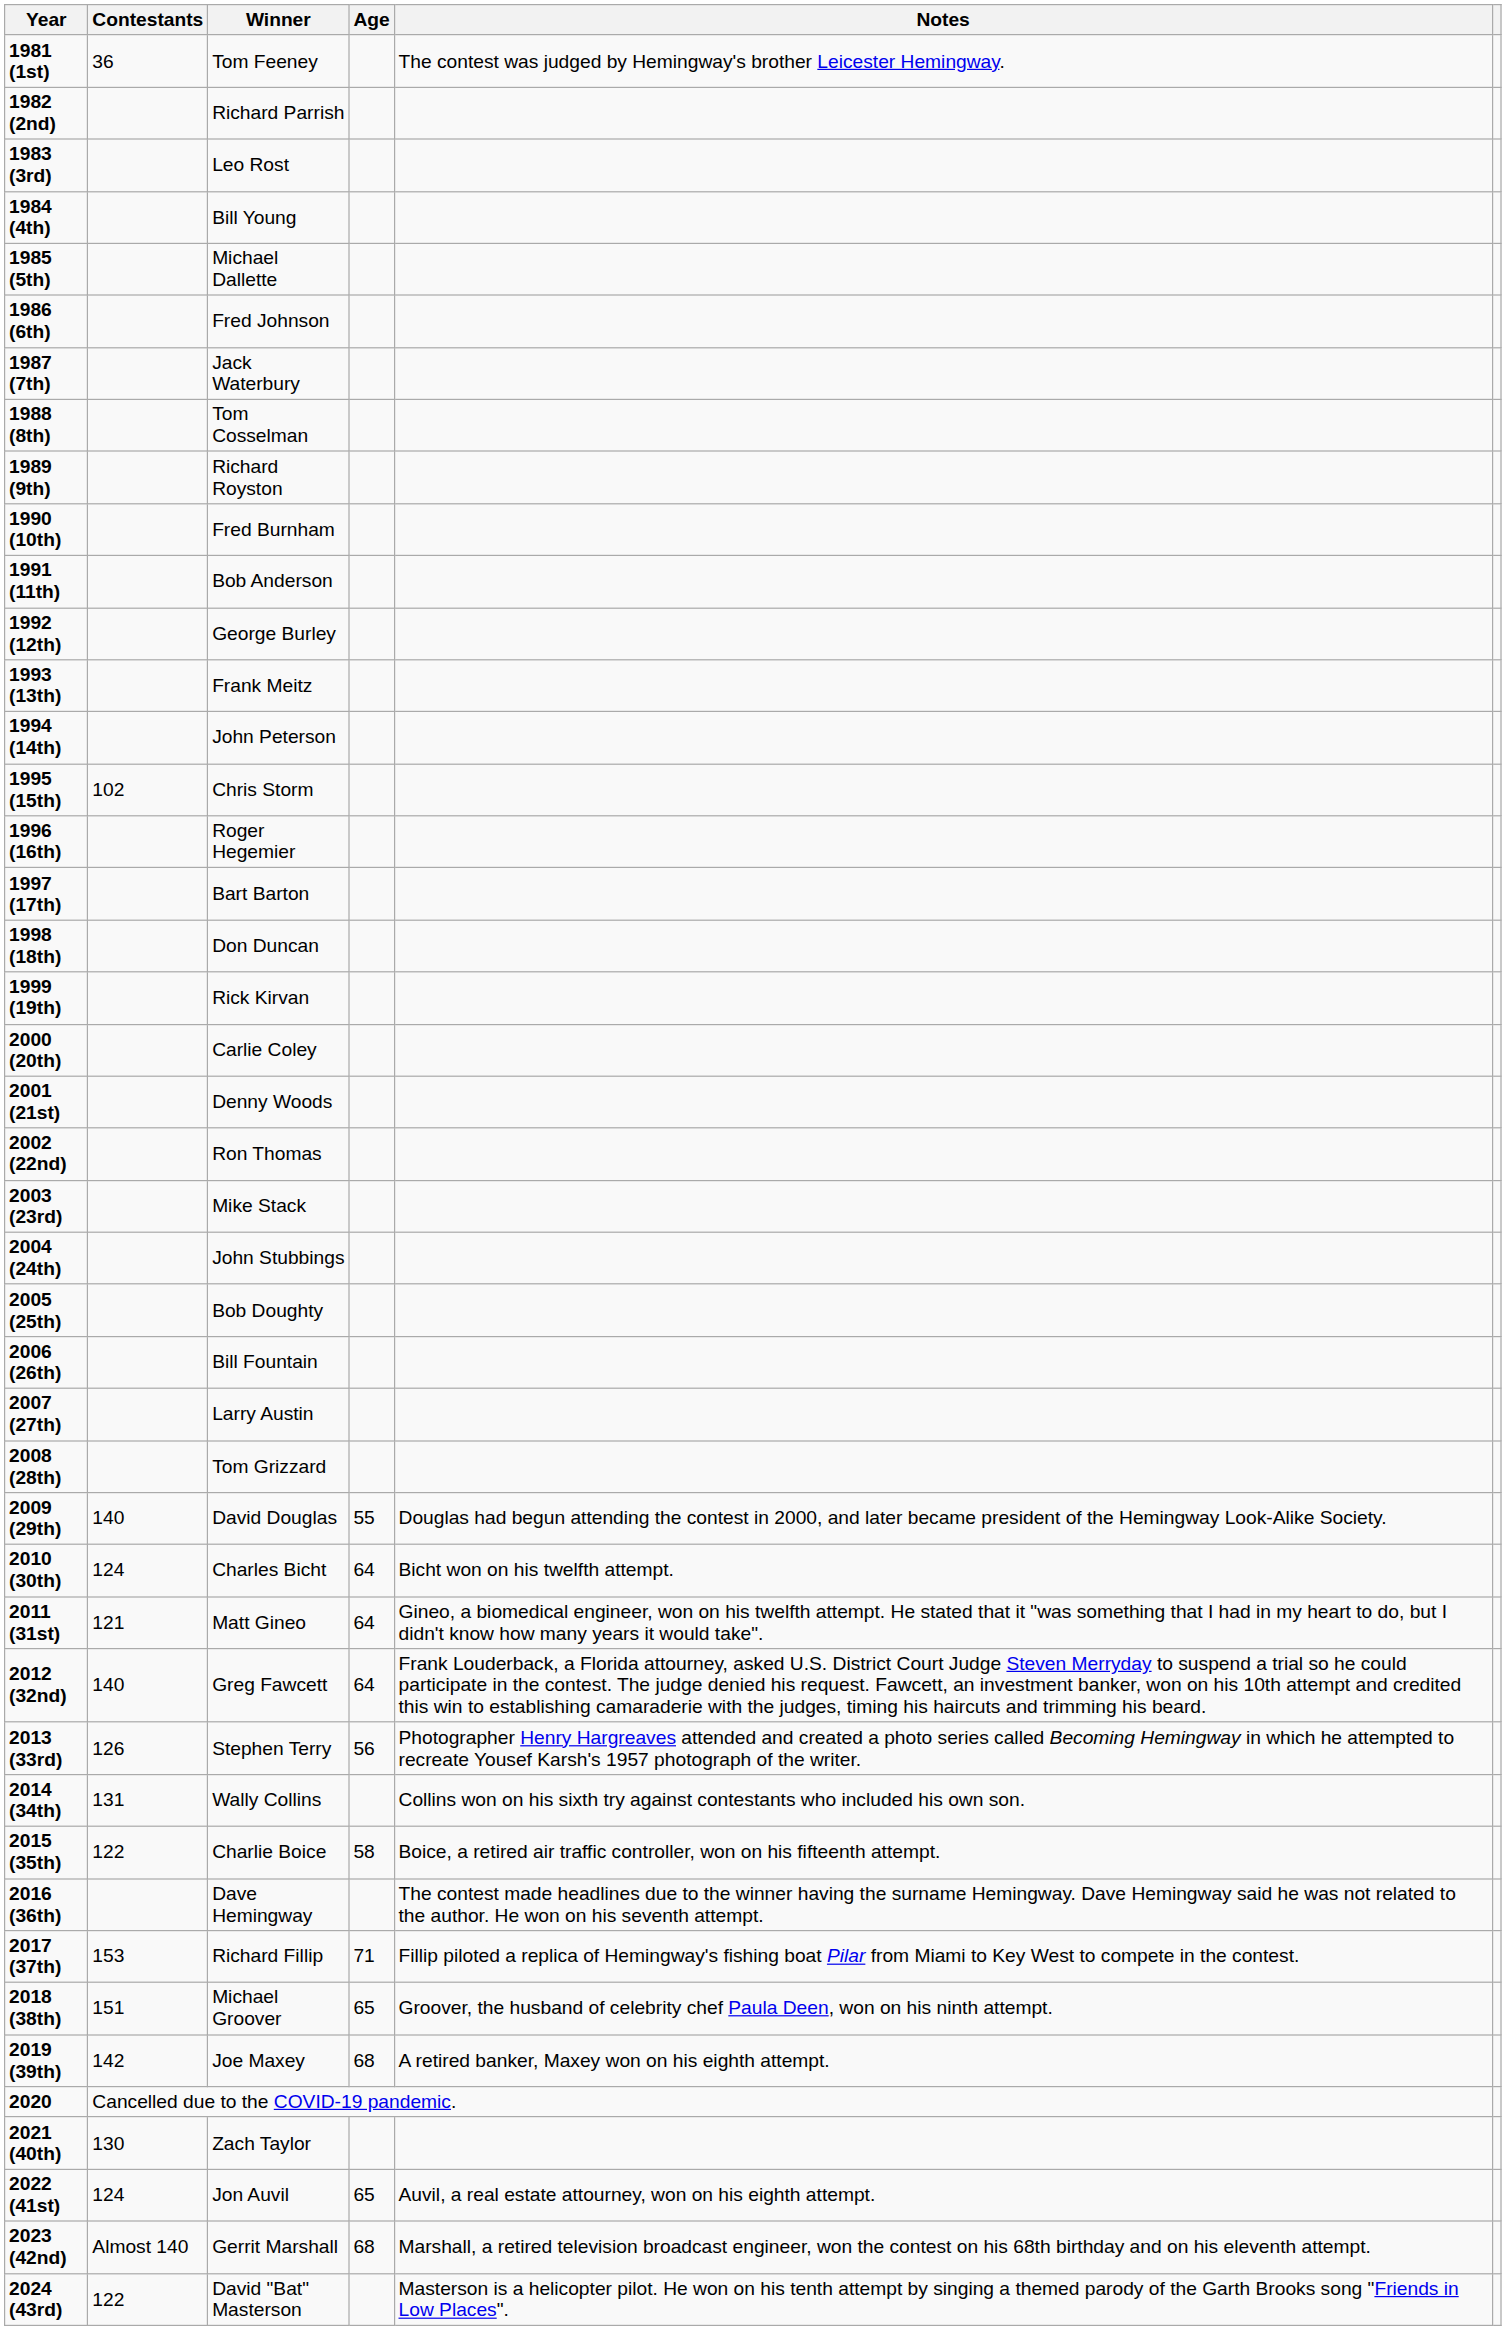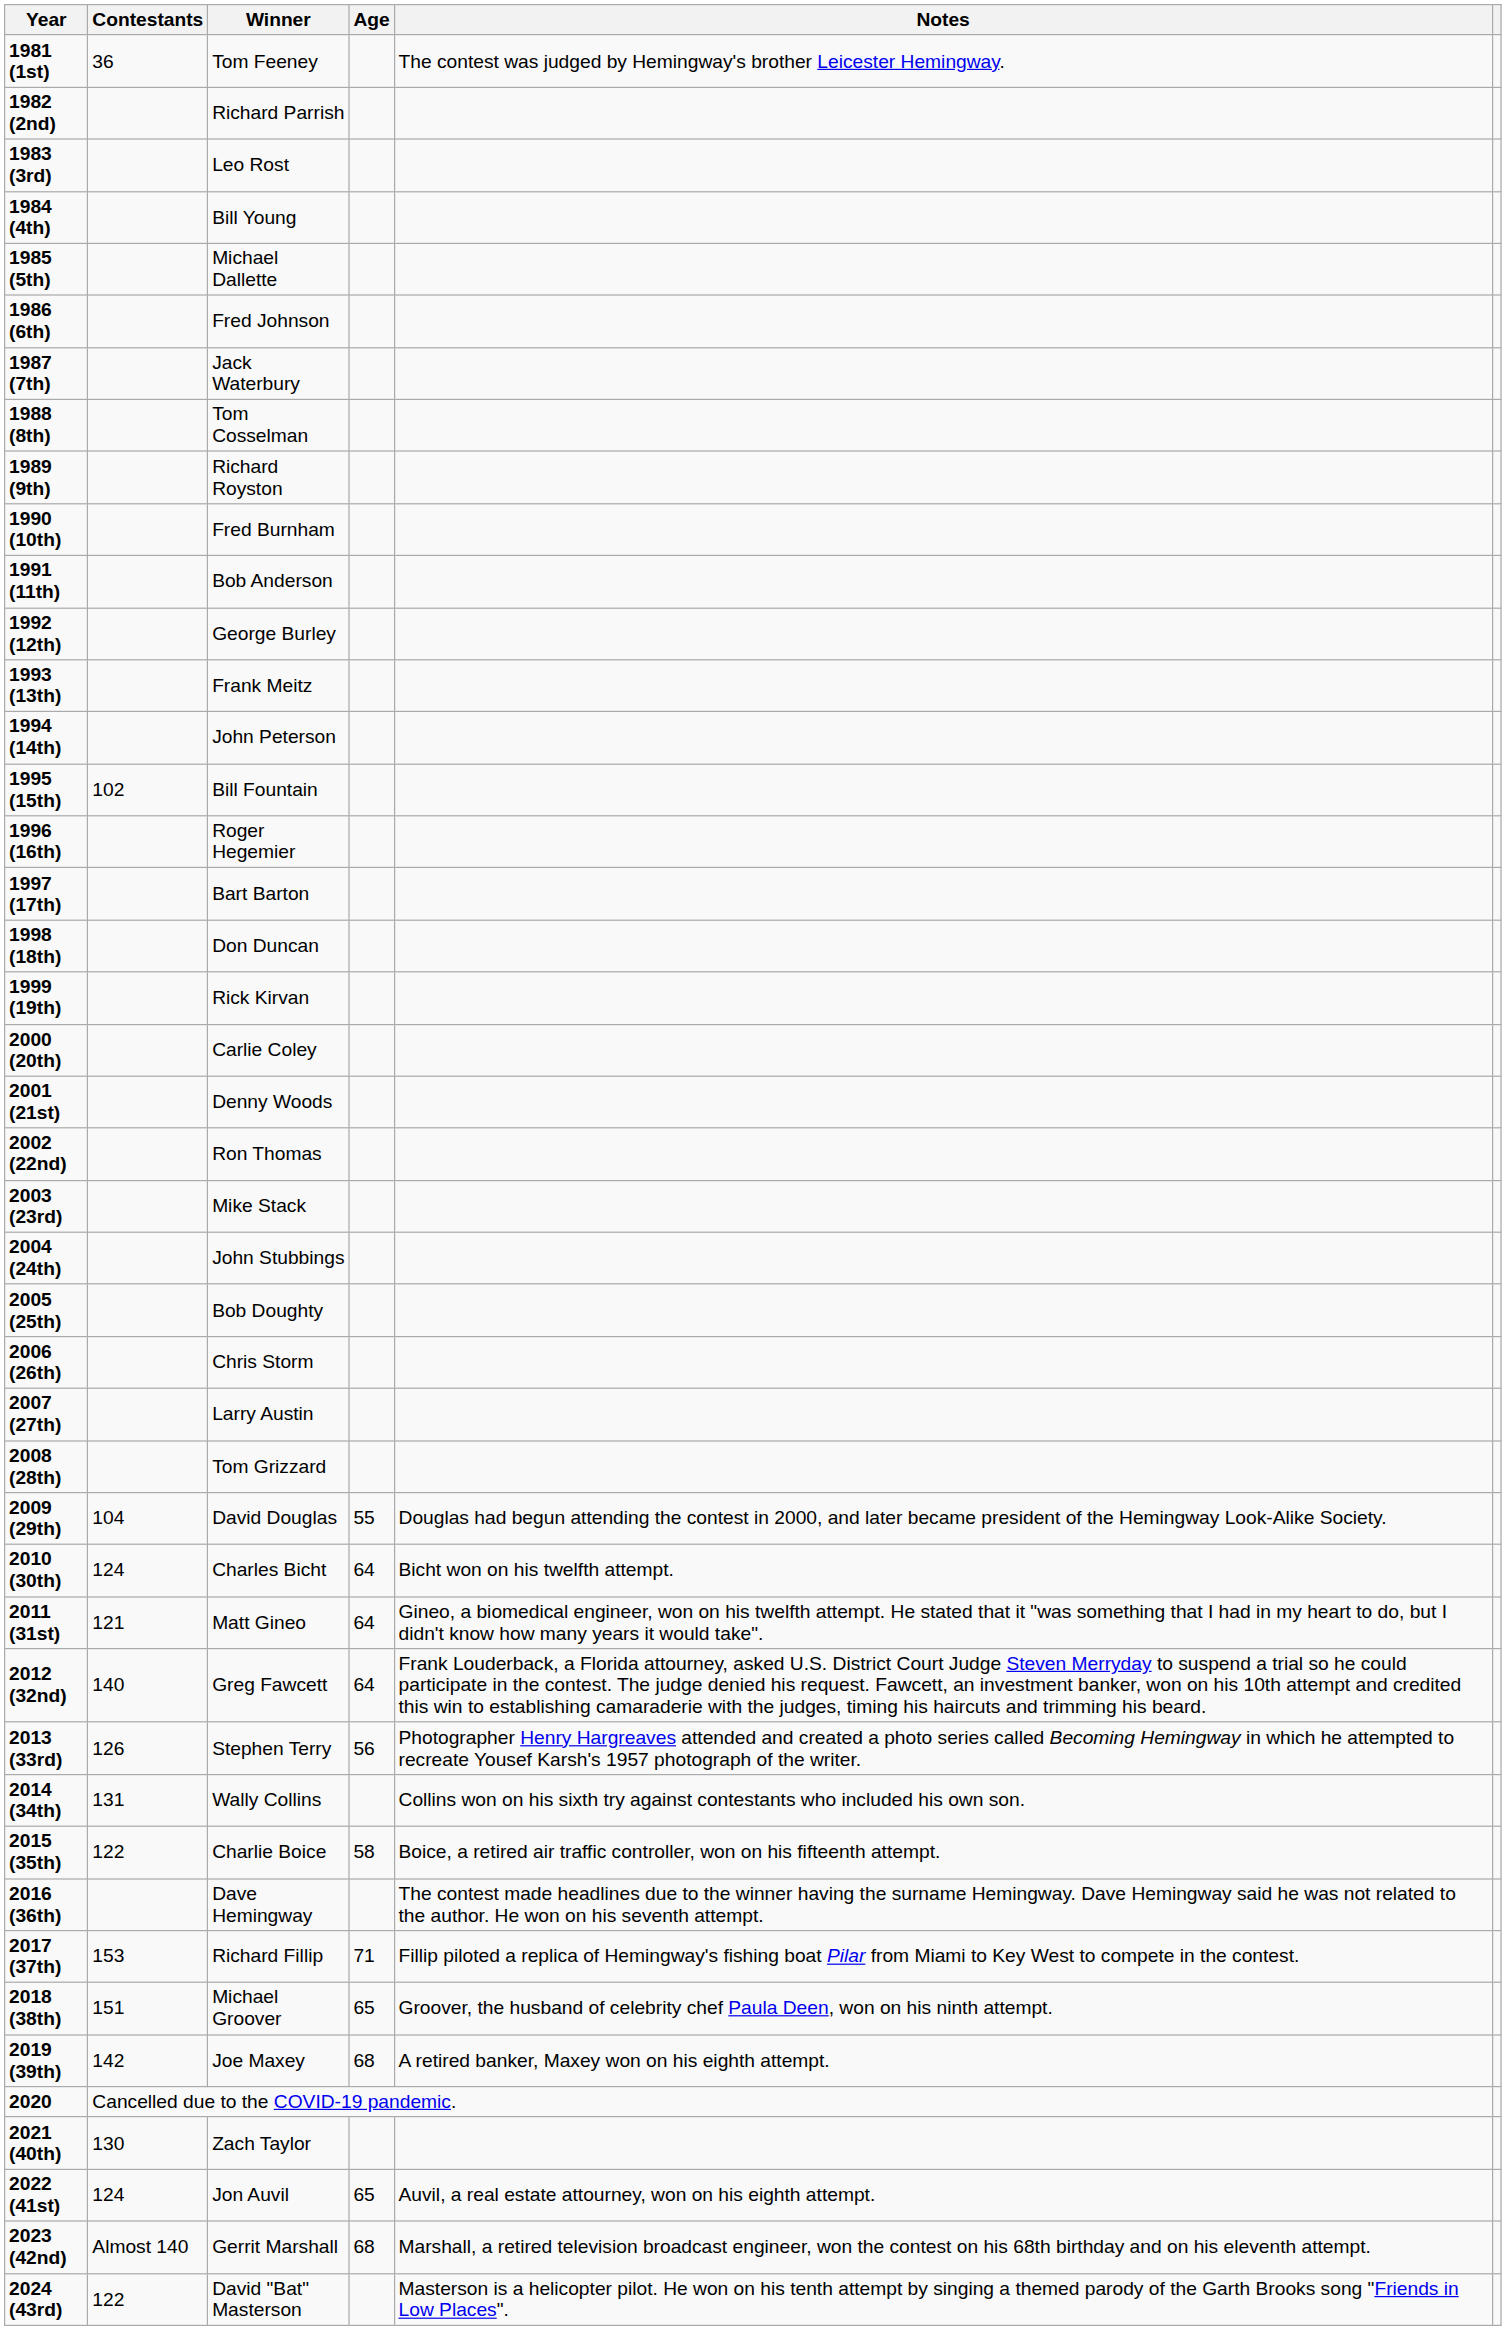1995 (15th) | Winner: Chris Storm -> Bill Fountain
2006 (26th) | Winner: Bill Fountain -> Chris Storm
2009 (29th) | Contestants: 140 -> 104
